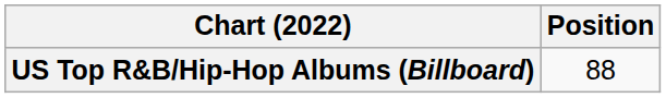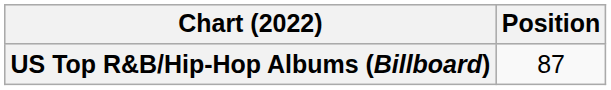US Top R&B/Hip-Hop Albums (Billboard) | Position: 88 -> 87
